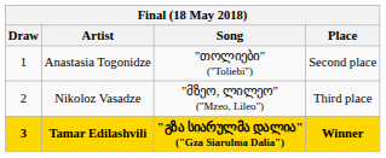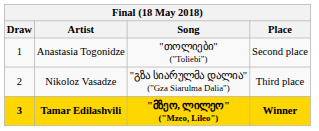Nikoloz Vasadze | Song: "მზეო, ლილეო" ("Mzeo, Lileo") -> "გზა სიარულმა დალია" ("Gza Siarulma Dalia")
Tamar Edilashvili | Song: "გზა სიარულმა დალია" ("Gza Siarulma Dalia") -> "მზეო, ლილეო" ("Mzeo, Lileo")
